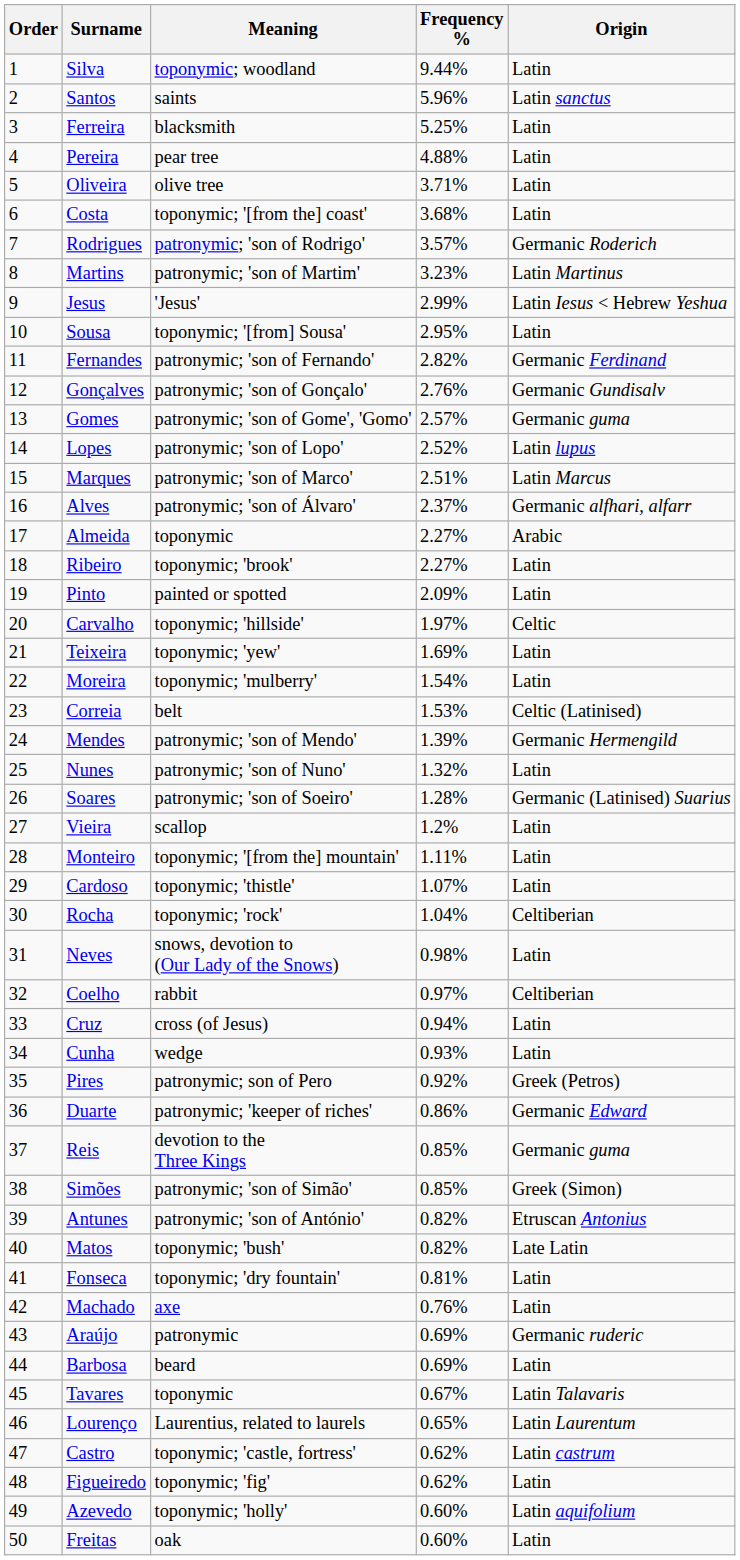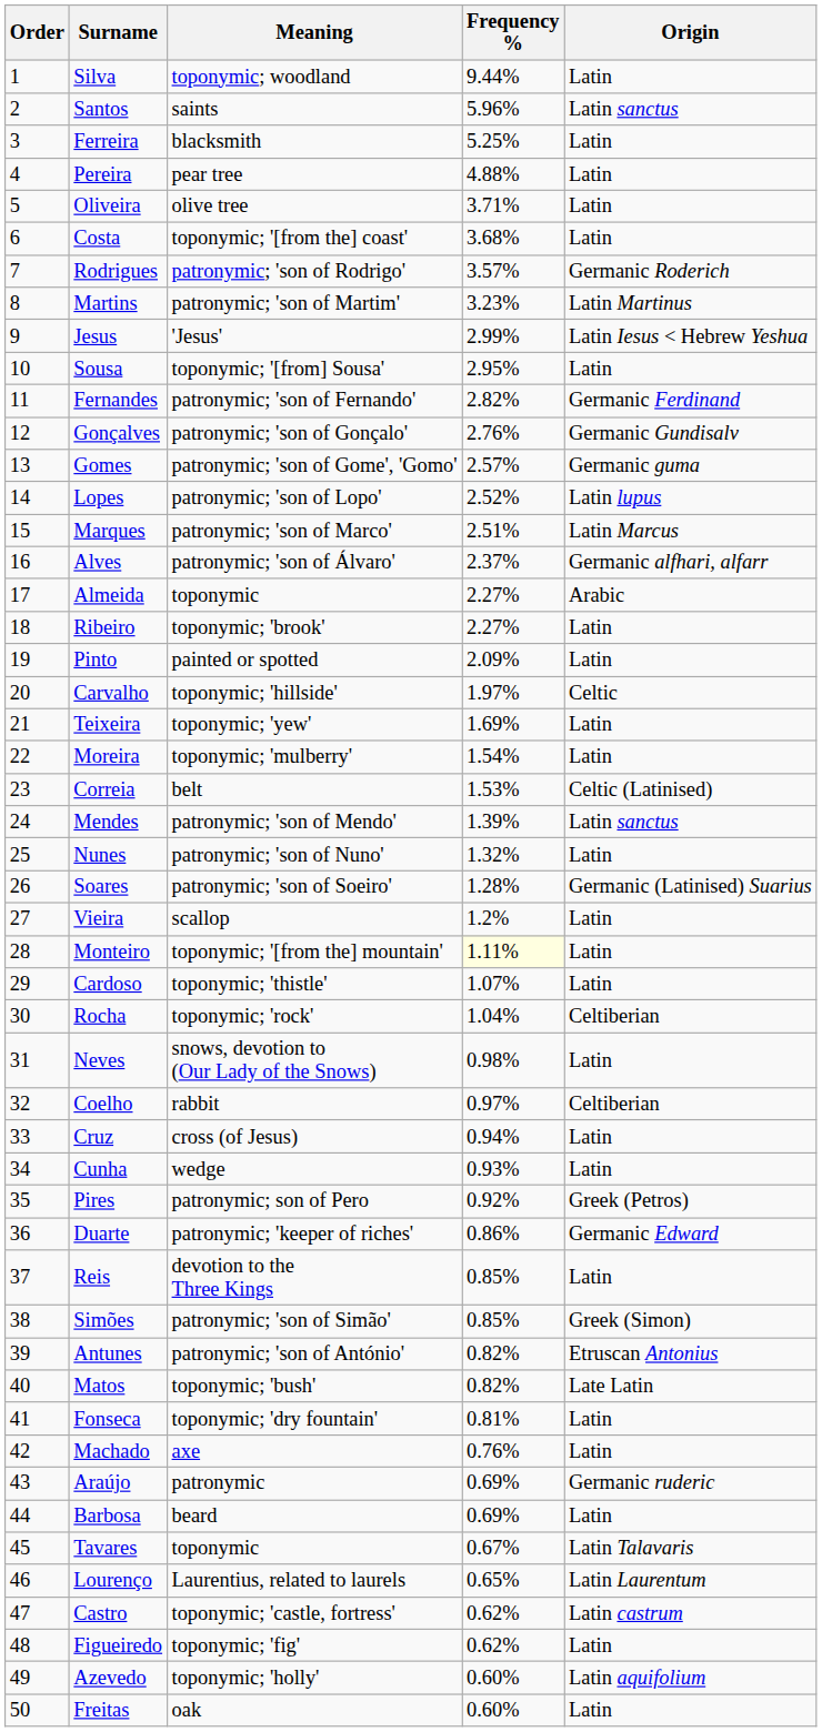Mendes | Origin: Germanic Hermengild -> Latin sanctus
Monteiro | Frequency %: no background -> lightyellow background
Reis | Origin: Germanic guma -> Latin
